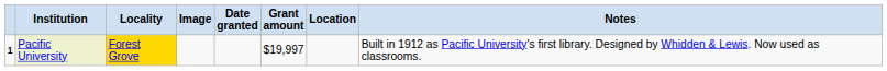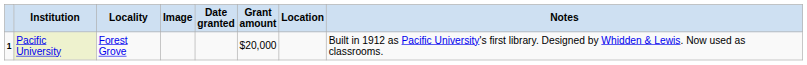Pacific University | Locality: gold background -> no background
Pacific University | Grant amount: $19,997 -> $20,000
